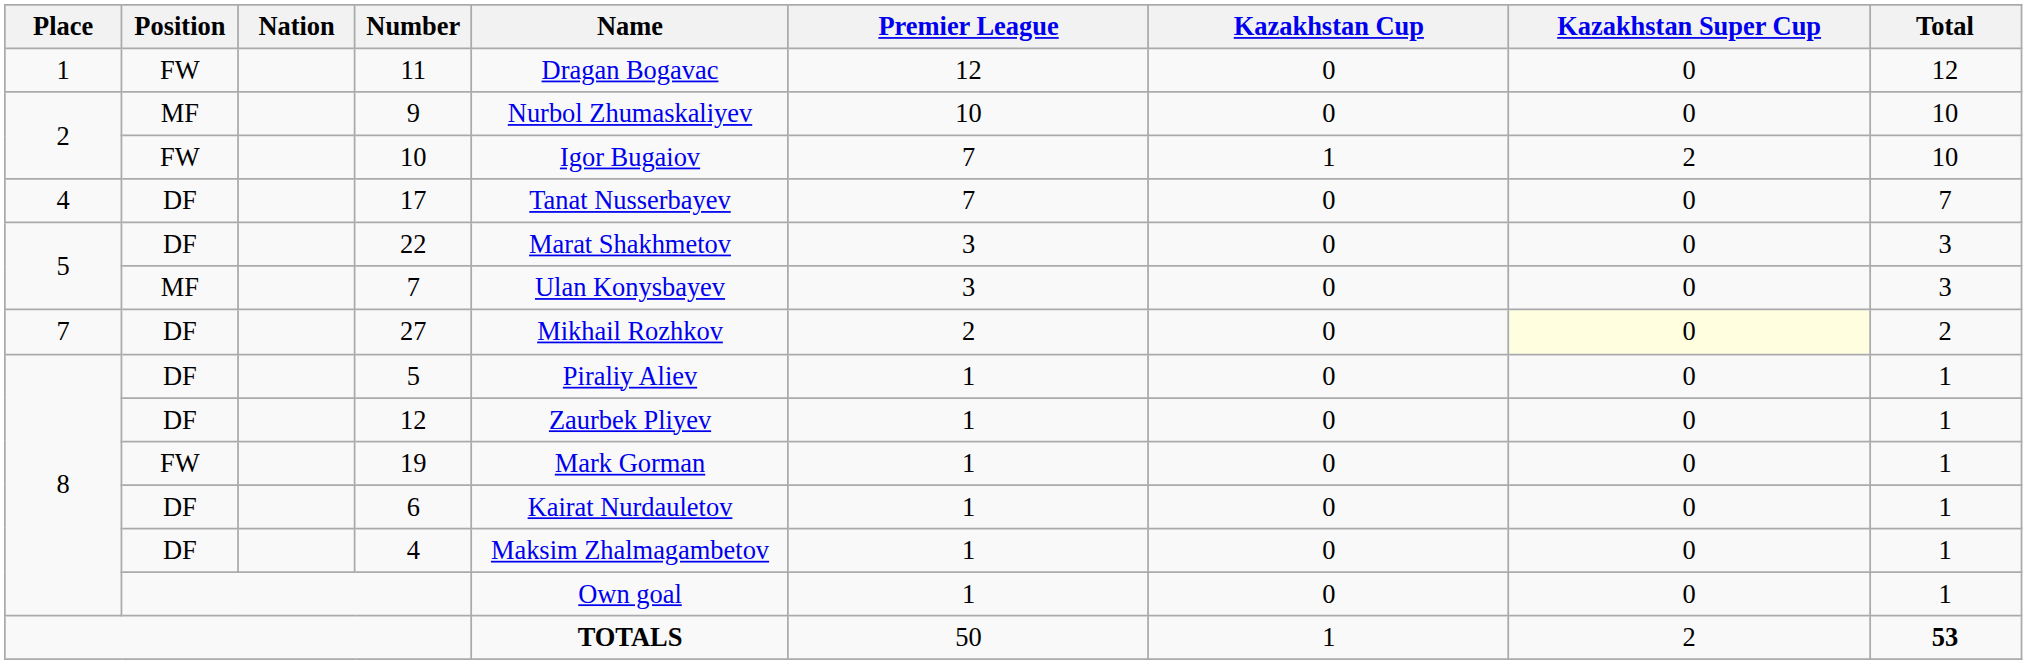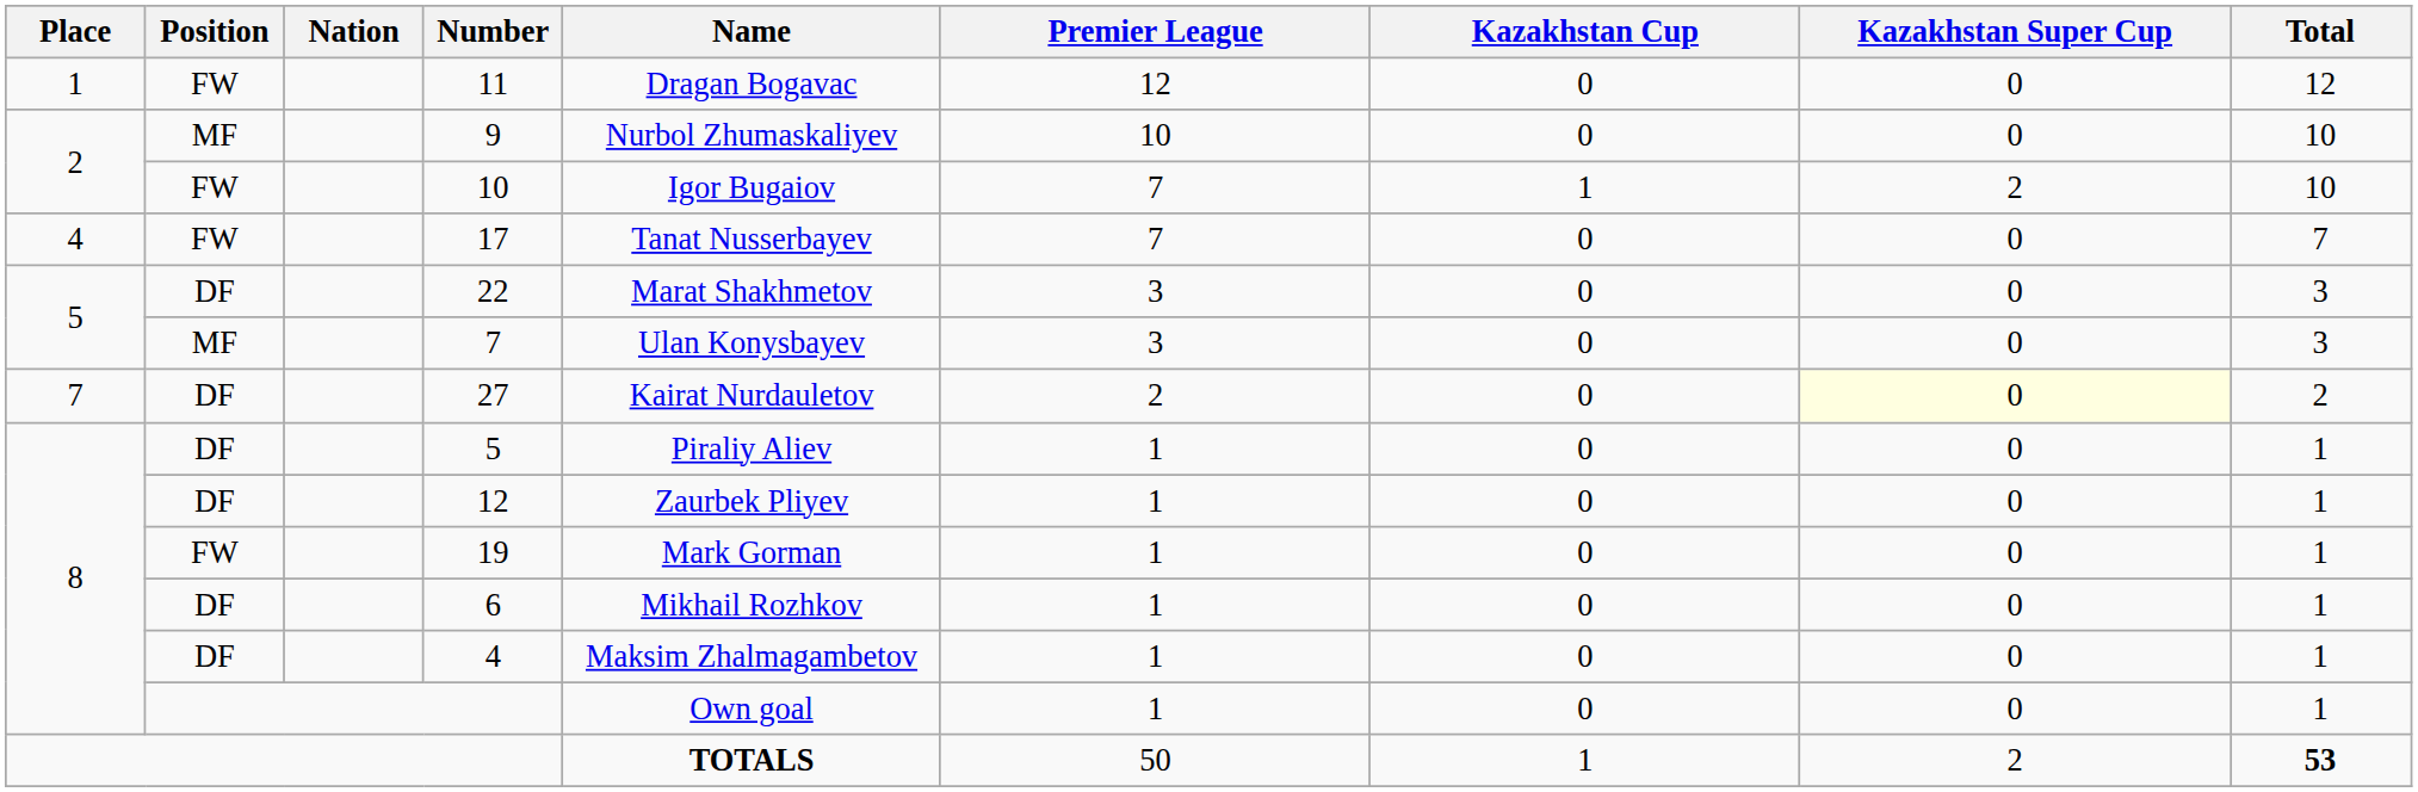17 | Position: DF -> FW
27 | Name: Mikhail Rozhkov -> Kairat Nurdauletov
6 | Name: Kairat Nurdauletov -> Mikhail Rozhkov
